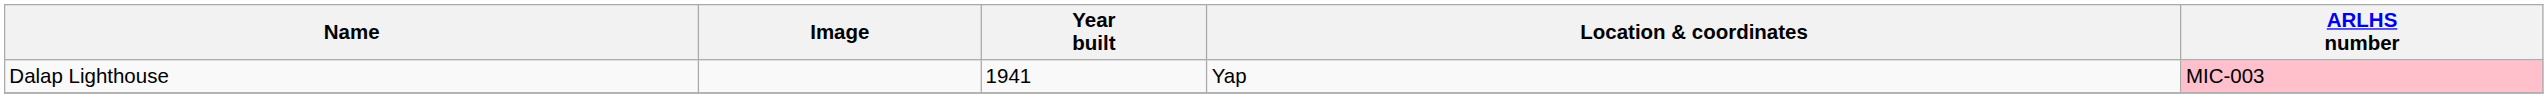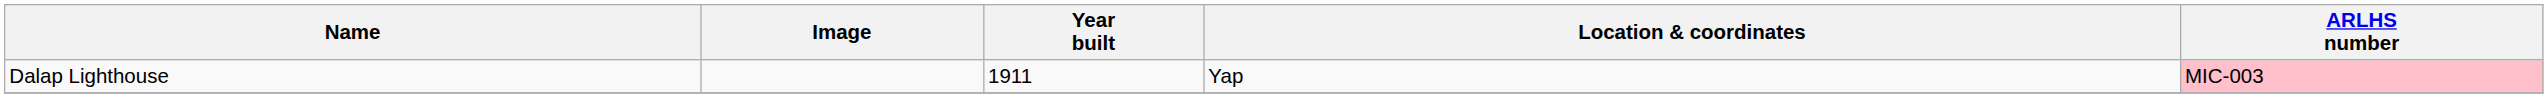Dalap Lighthouse | Year built: 1941 -> 1911
